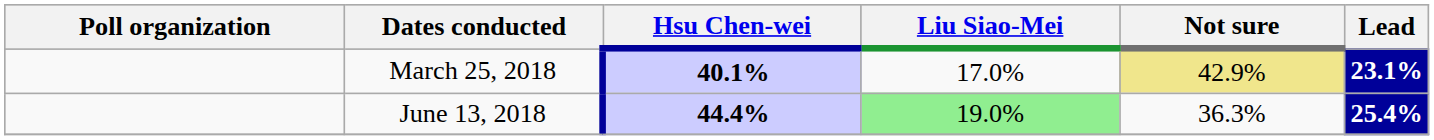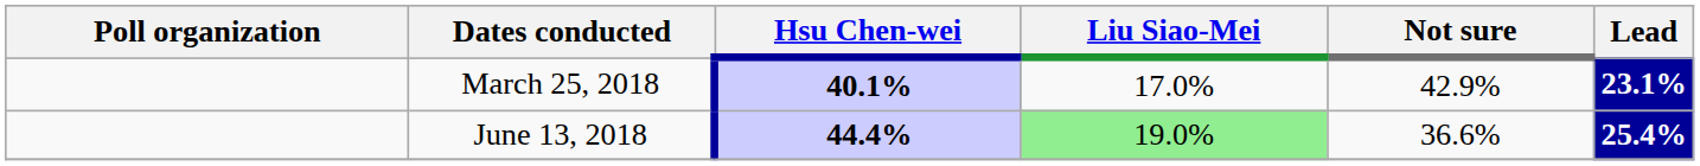March 25, 2018 | Not sure: khaki background -> no background
June 13, 2018 | Not sure: 36.3% -> 36.6%
